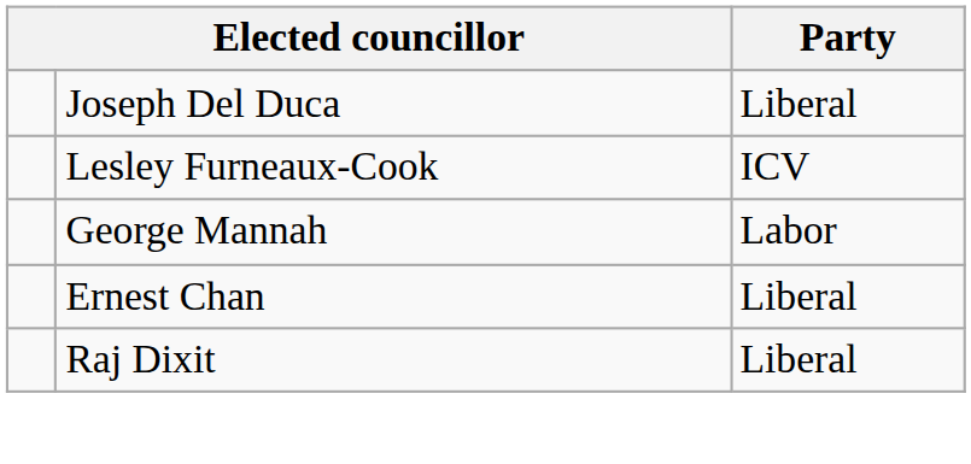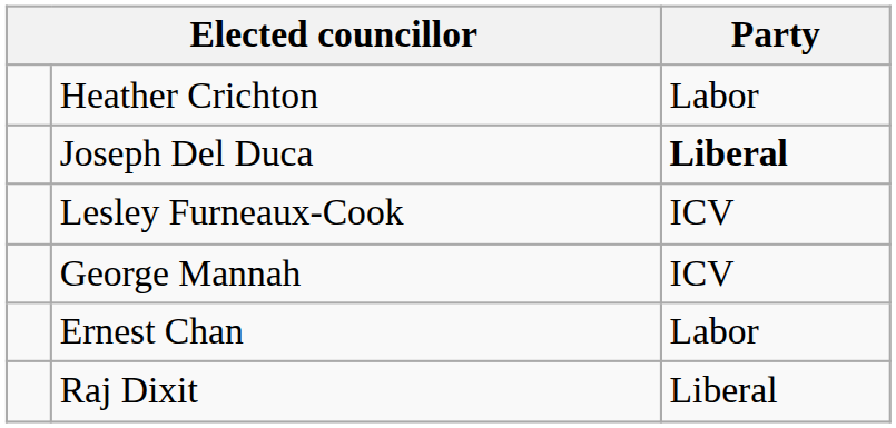+ row: Heather Crichton | Labor
Joseph Del Duca | Party: normal -> bold
George Mannah | Party: Labor -> ICV
Ernest Chan | Party: Liberal -> Labor
